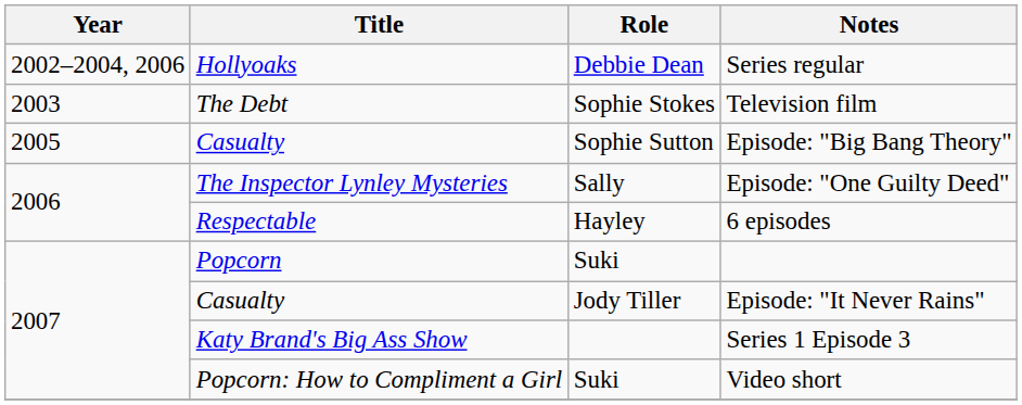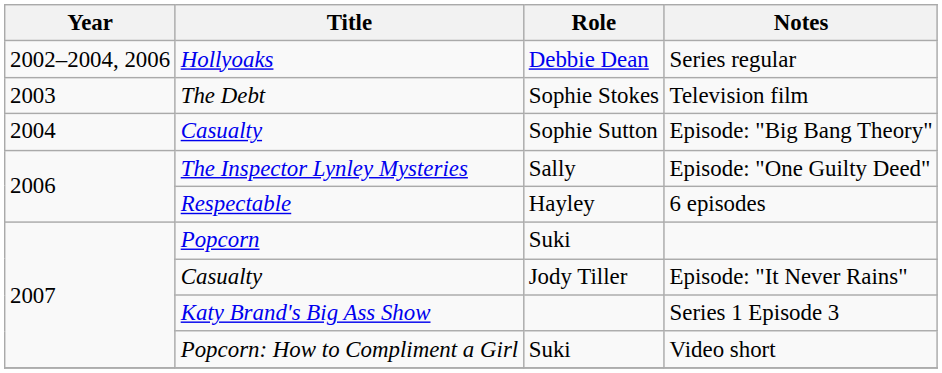Episode: "Big Bang Theory" | Year: 2005 -> 2004
